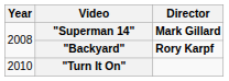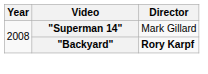"Superman 14" | Director: bold -> normal
- row: 2010 | "Turn It On"
